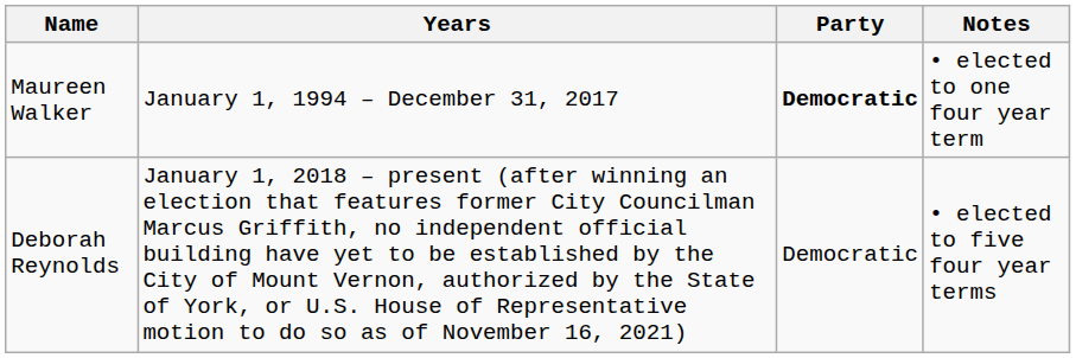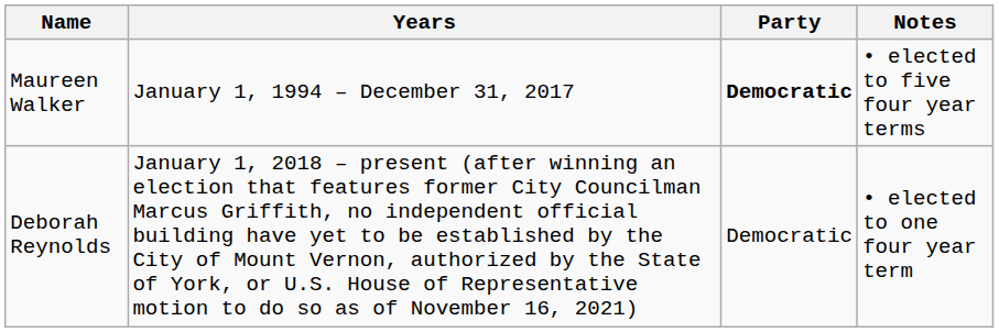Maureen Walker | Notes: • elected to one four year term -> • elected to five four year terms
Deborah Reynolds | Notes: • elected to five four year terms -> • elected to one four year term
